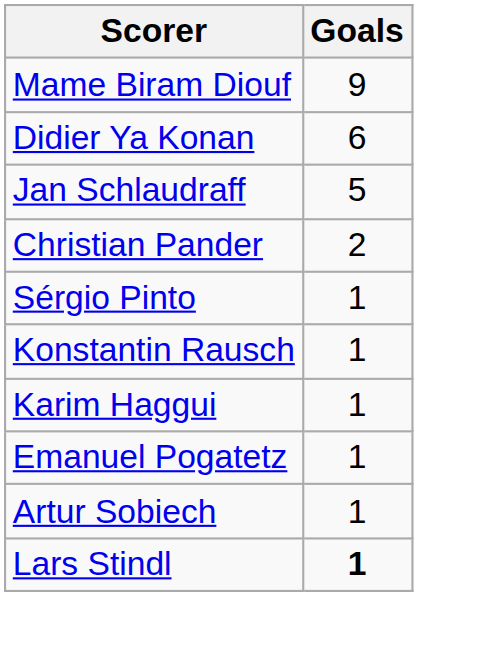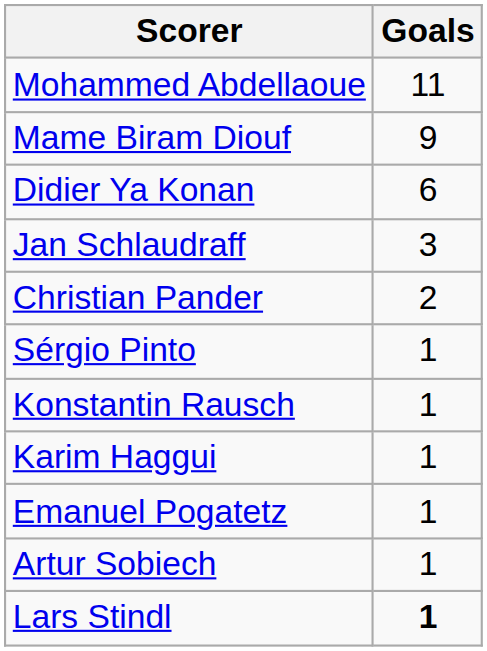+ row: Mohammed Abdellaoue | 11
Jan Schlaudraff | Goals: 5 -> 3
